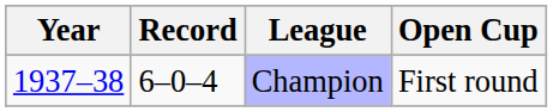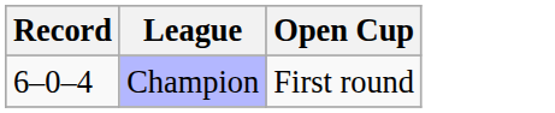- column: Year | 1937–38
